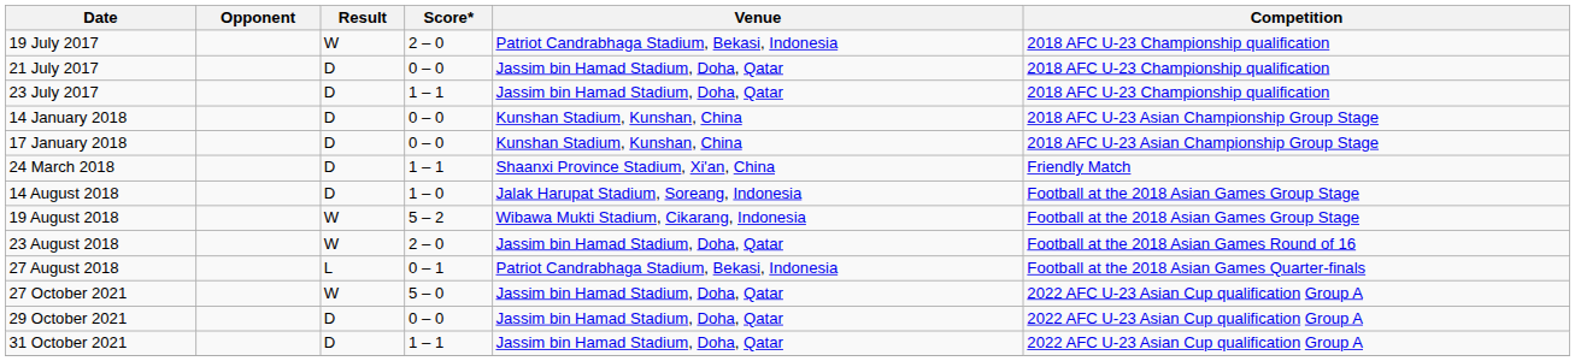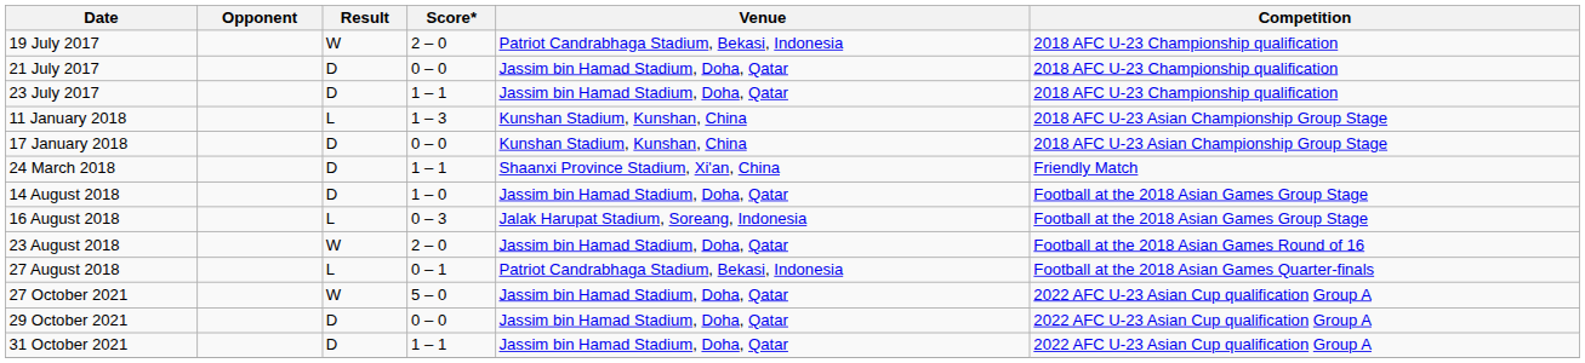+ row: 11 January 2018 | L | 1 – 3 | Kunshan Stadium, Kunshan, China | 2018 AFC U-23 Asian Championship Group Stage
- row: 14 January 2018 | D | 0 – 0 | Kunshan Stadium, Kunshan, China | 2018 AFC U-23 Asian Championship Group Stage
14 August 2018 | Venue: Jalak Harupat Stadium, Soreang, Indonesia -> Jassim bin Hamad Stadium, Doha, Qatar
+ row: 16 August 2018 | L | 0 – 3 | Jalak Harupat Stadium, Soreang, Indonesia | Football at the 2018 Asian Games Group Stage
- row: 19 August 2018 | W | 5 – 2 | Wibawa Mukti Stadium, Cikarang, Indonesia | Football at the 2018 Asian Games Group Stage
